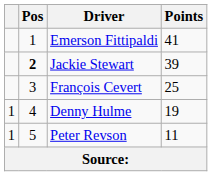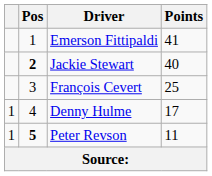Jackie Stewart | Points: 39 -> 40
Denny Hulme | Points: 19 -> 17
Peter Revson | Pos: normal -> bold
